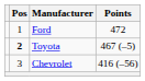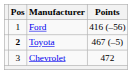Ford | Points: 472 -> 416 (–56)
Chevrolet | Points: 416 (–56) -> 472
